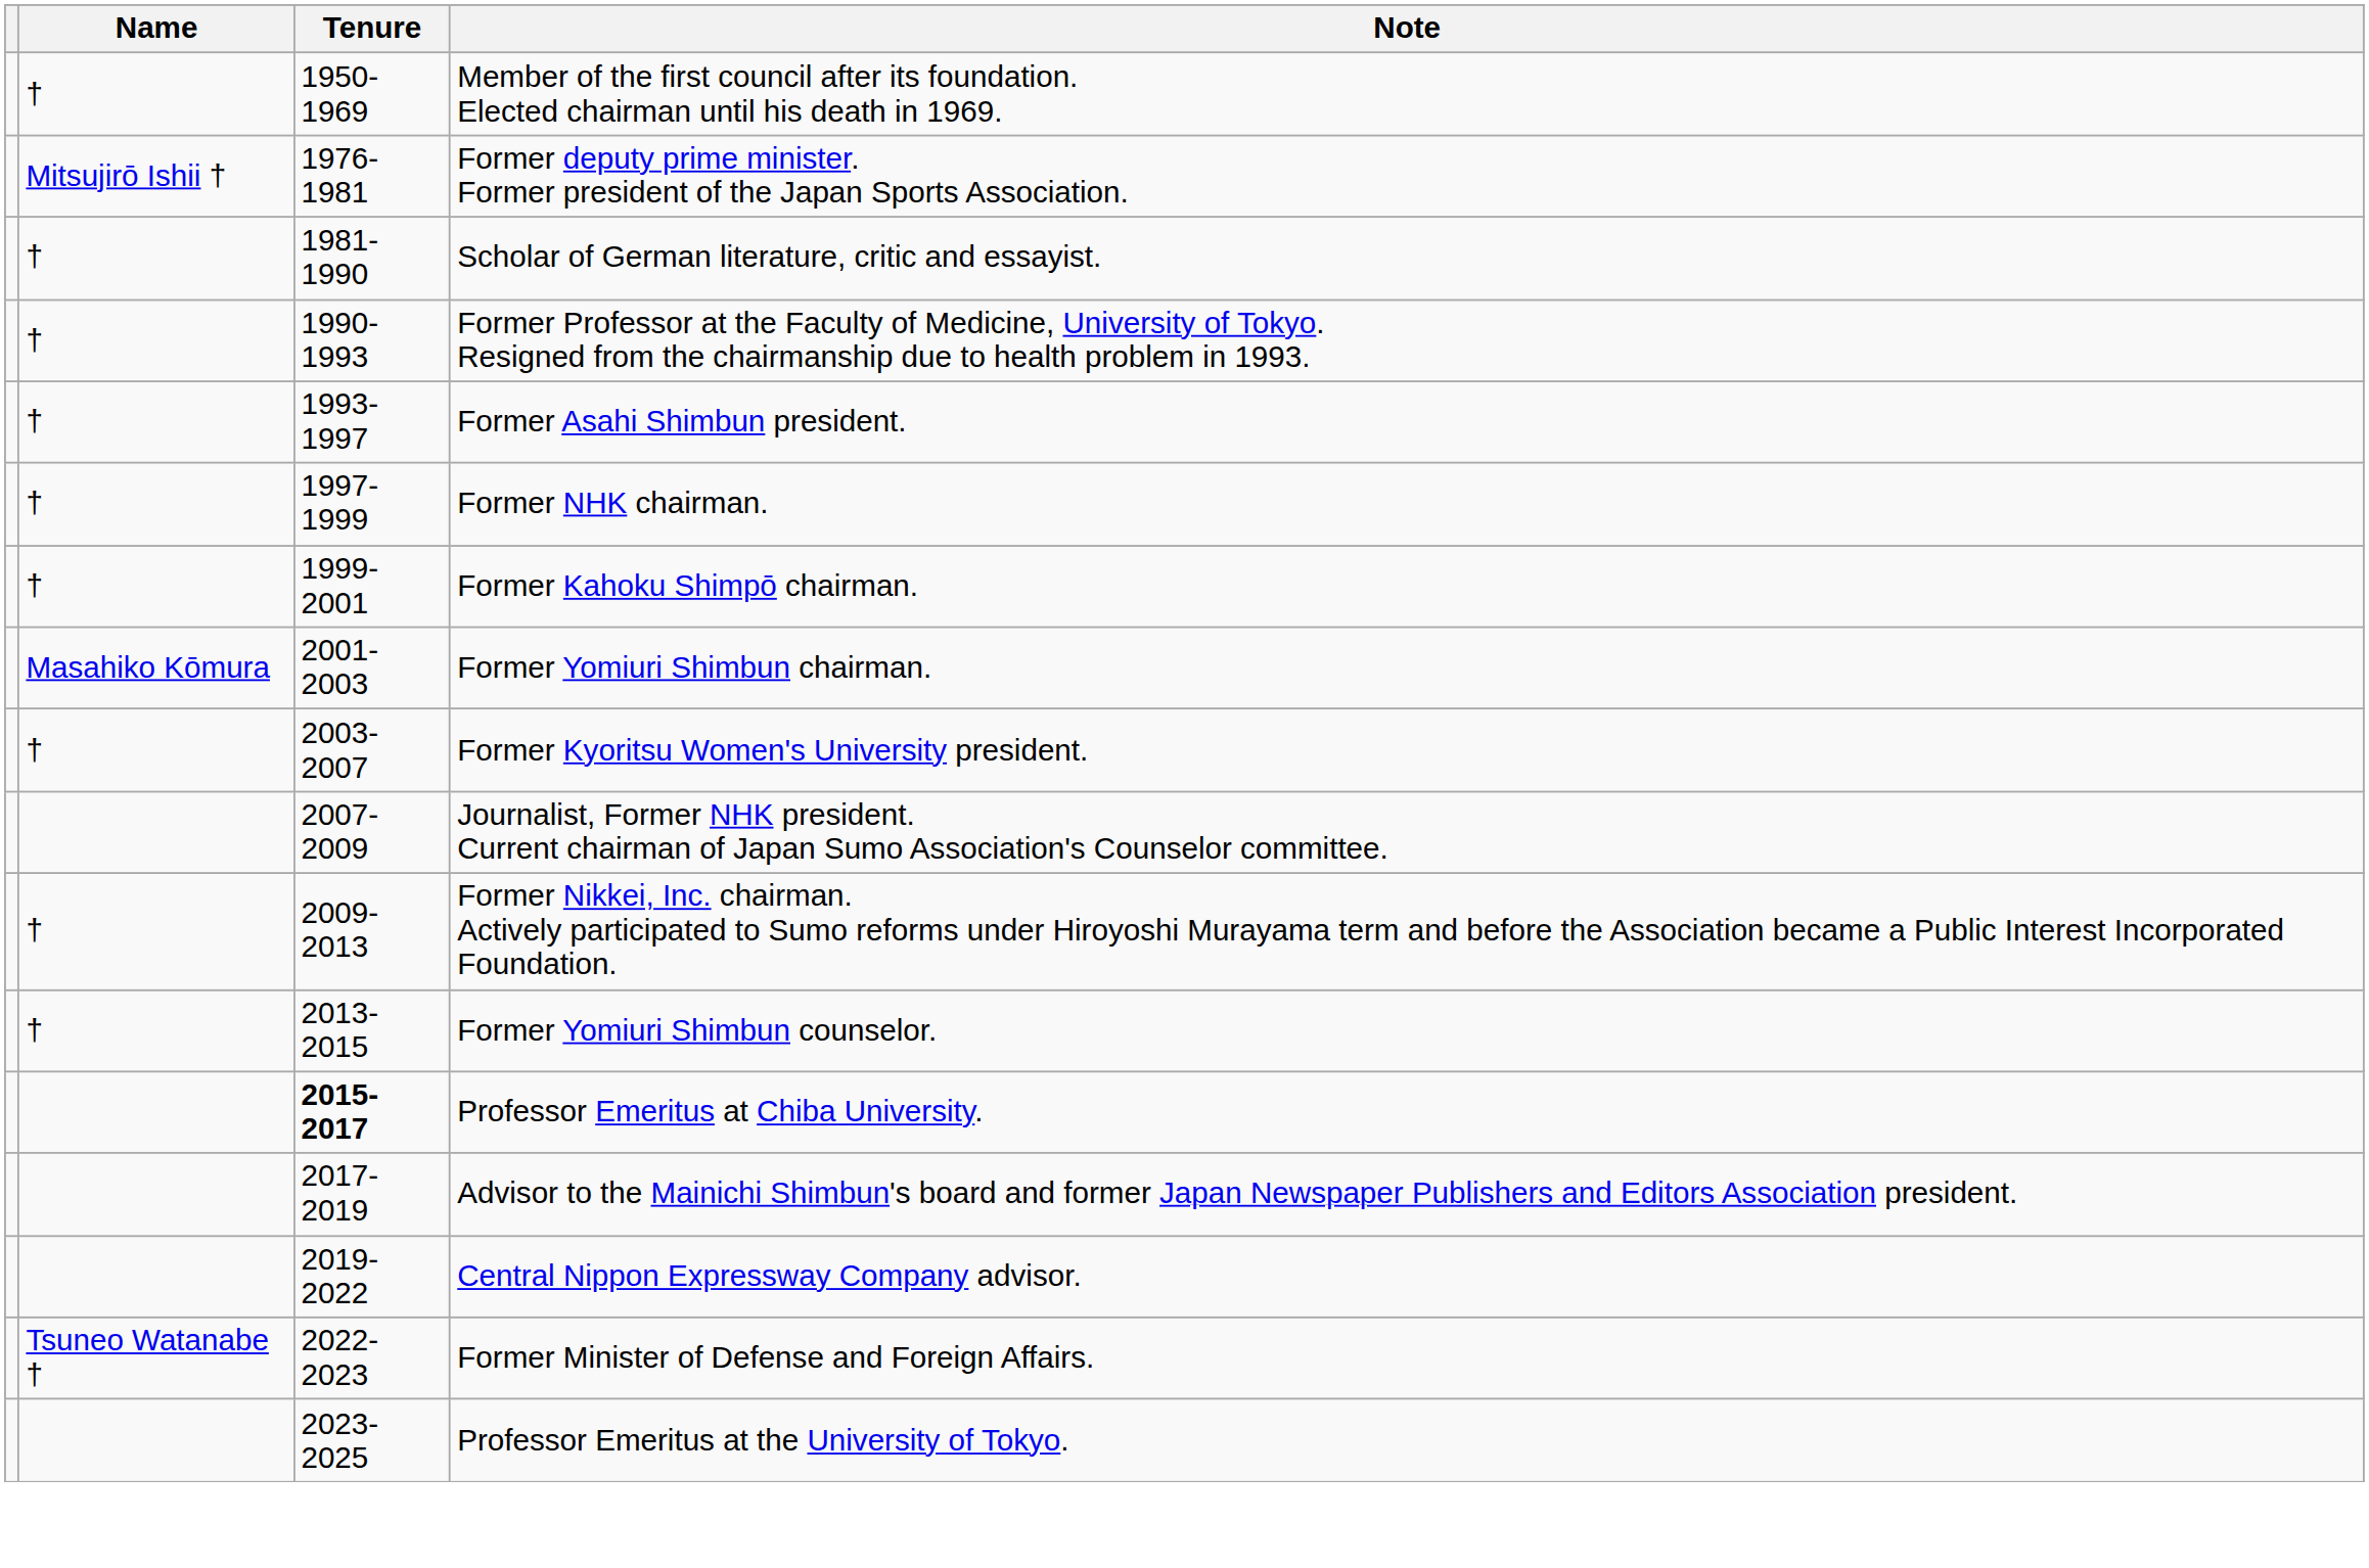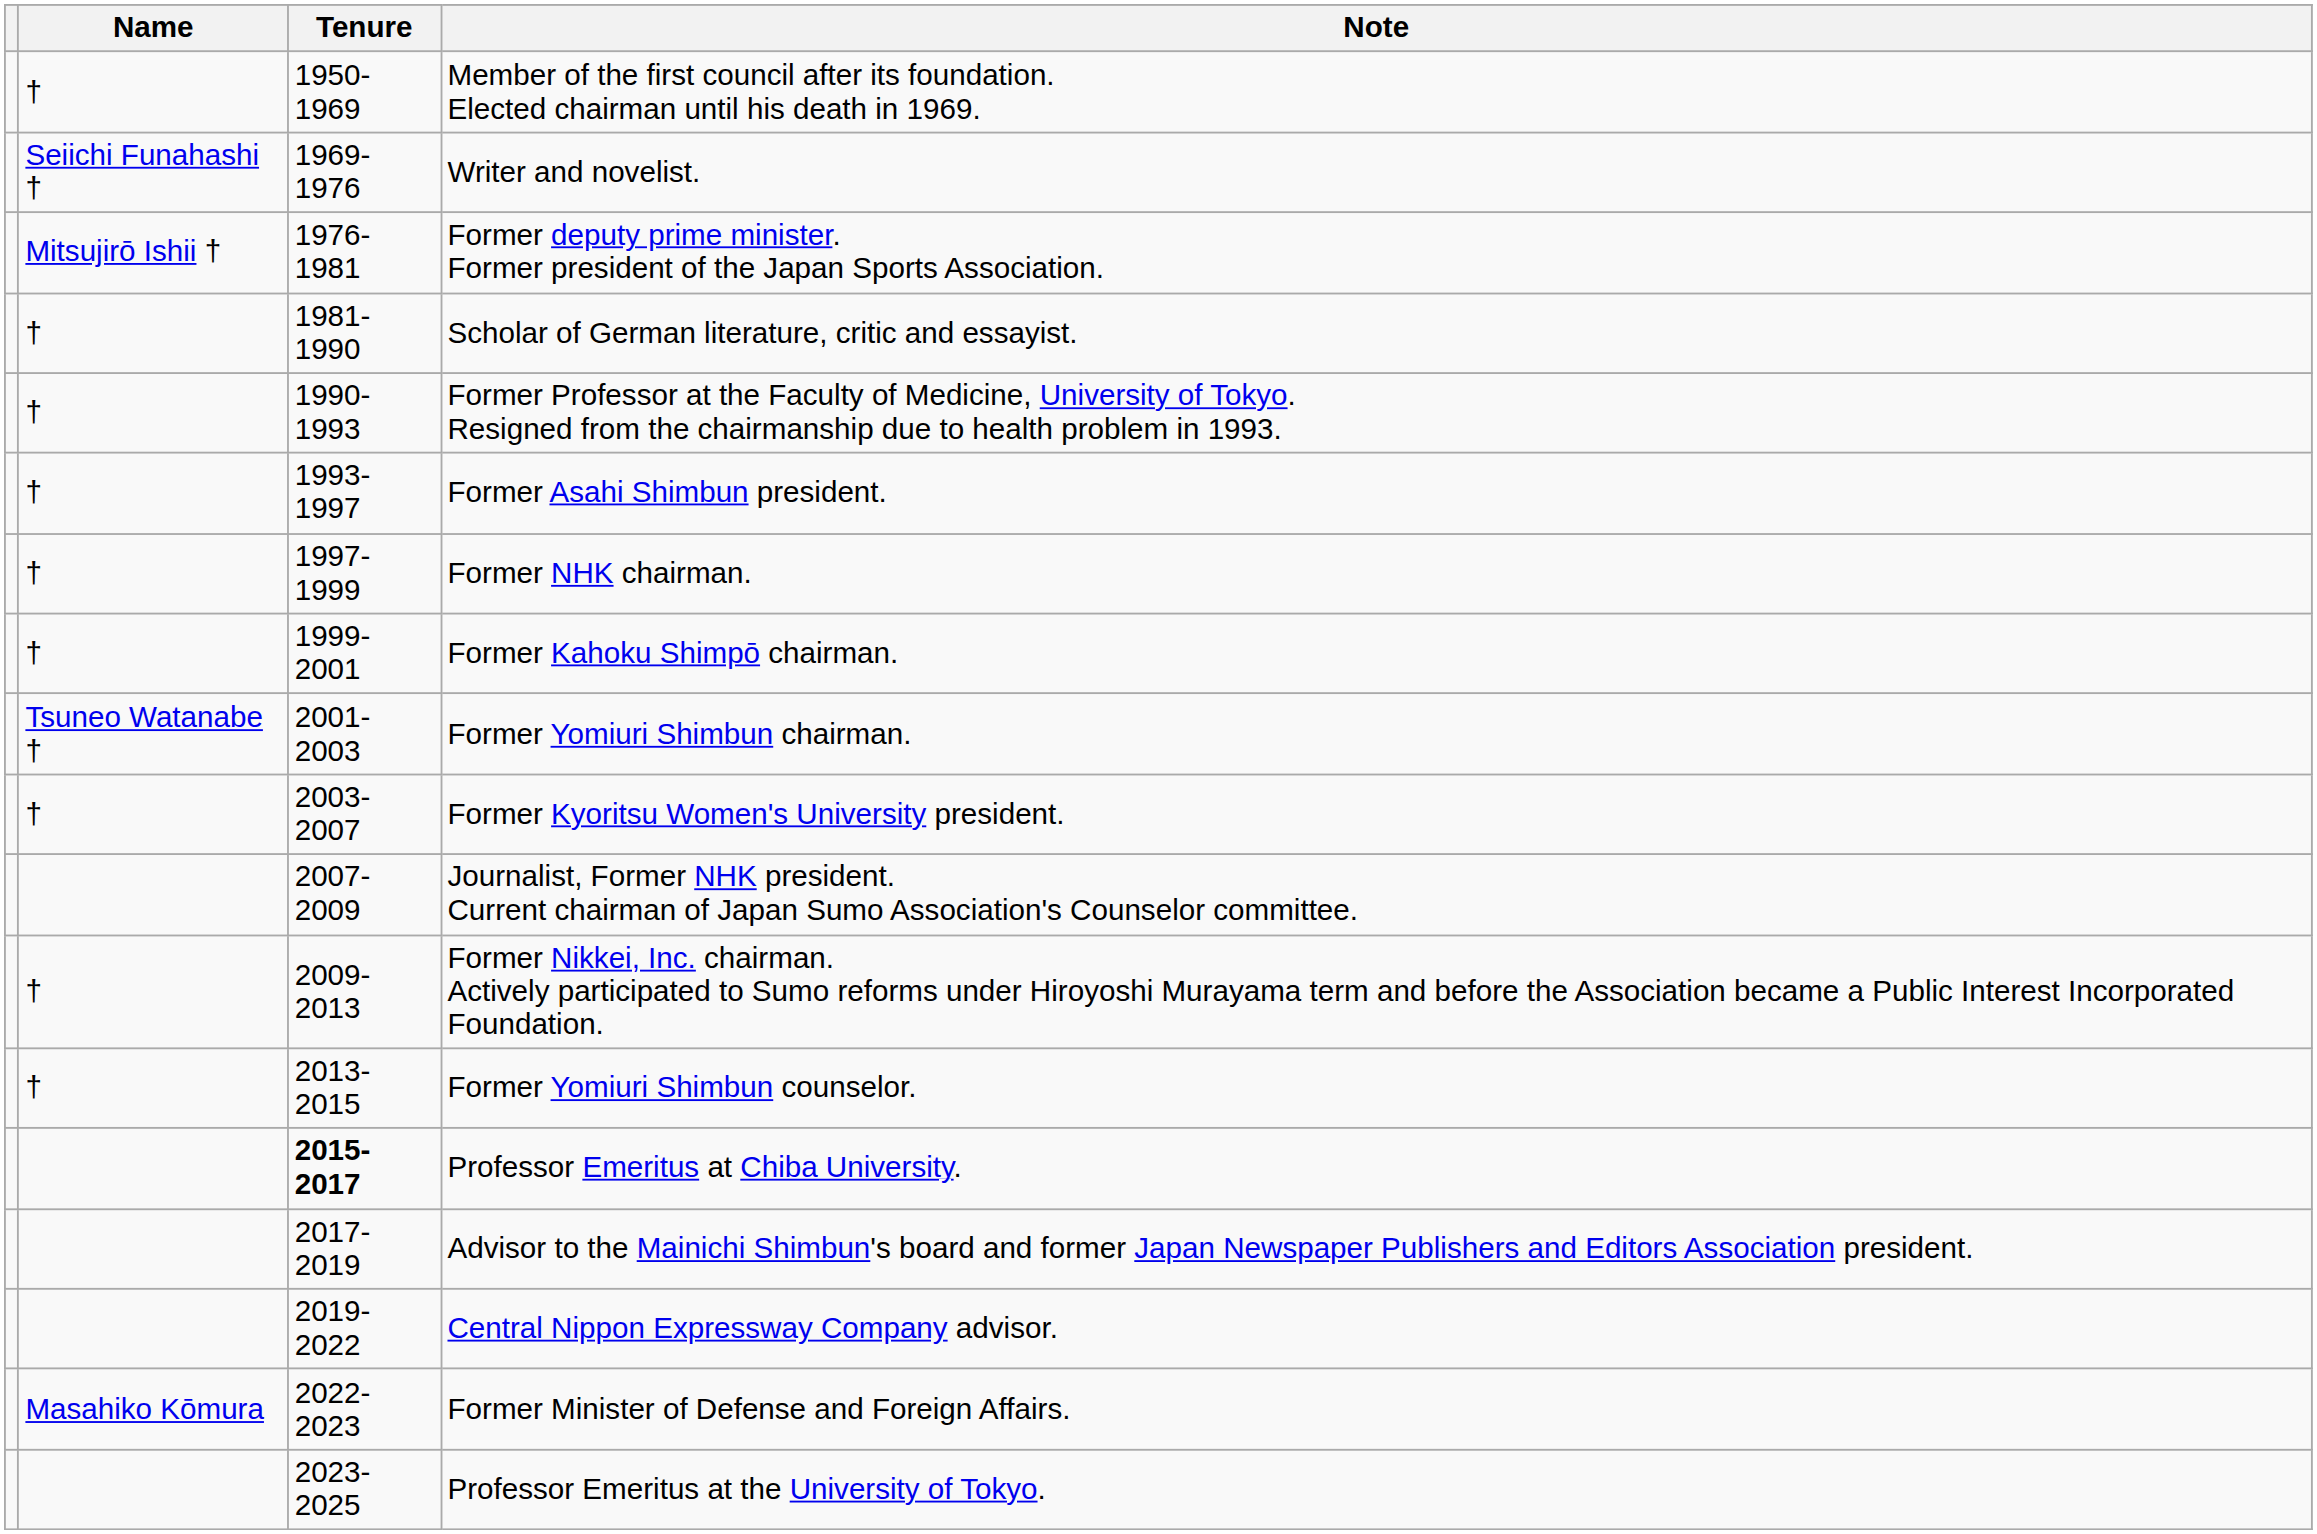+ row: Seiichi Funahashi † | 1969-1976 | Writer and novelist.
Former Yomiuri Shimbun chairman. | Name: Masahiko Kōmura -> Tsuneo Watanabe †
Former Minister of Defense and Foreign Affairs. | Name: Tsuneo Watanabe † -> Masahiko Kōmura
